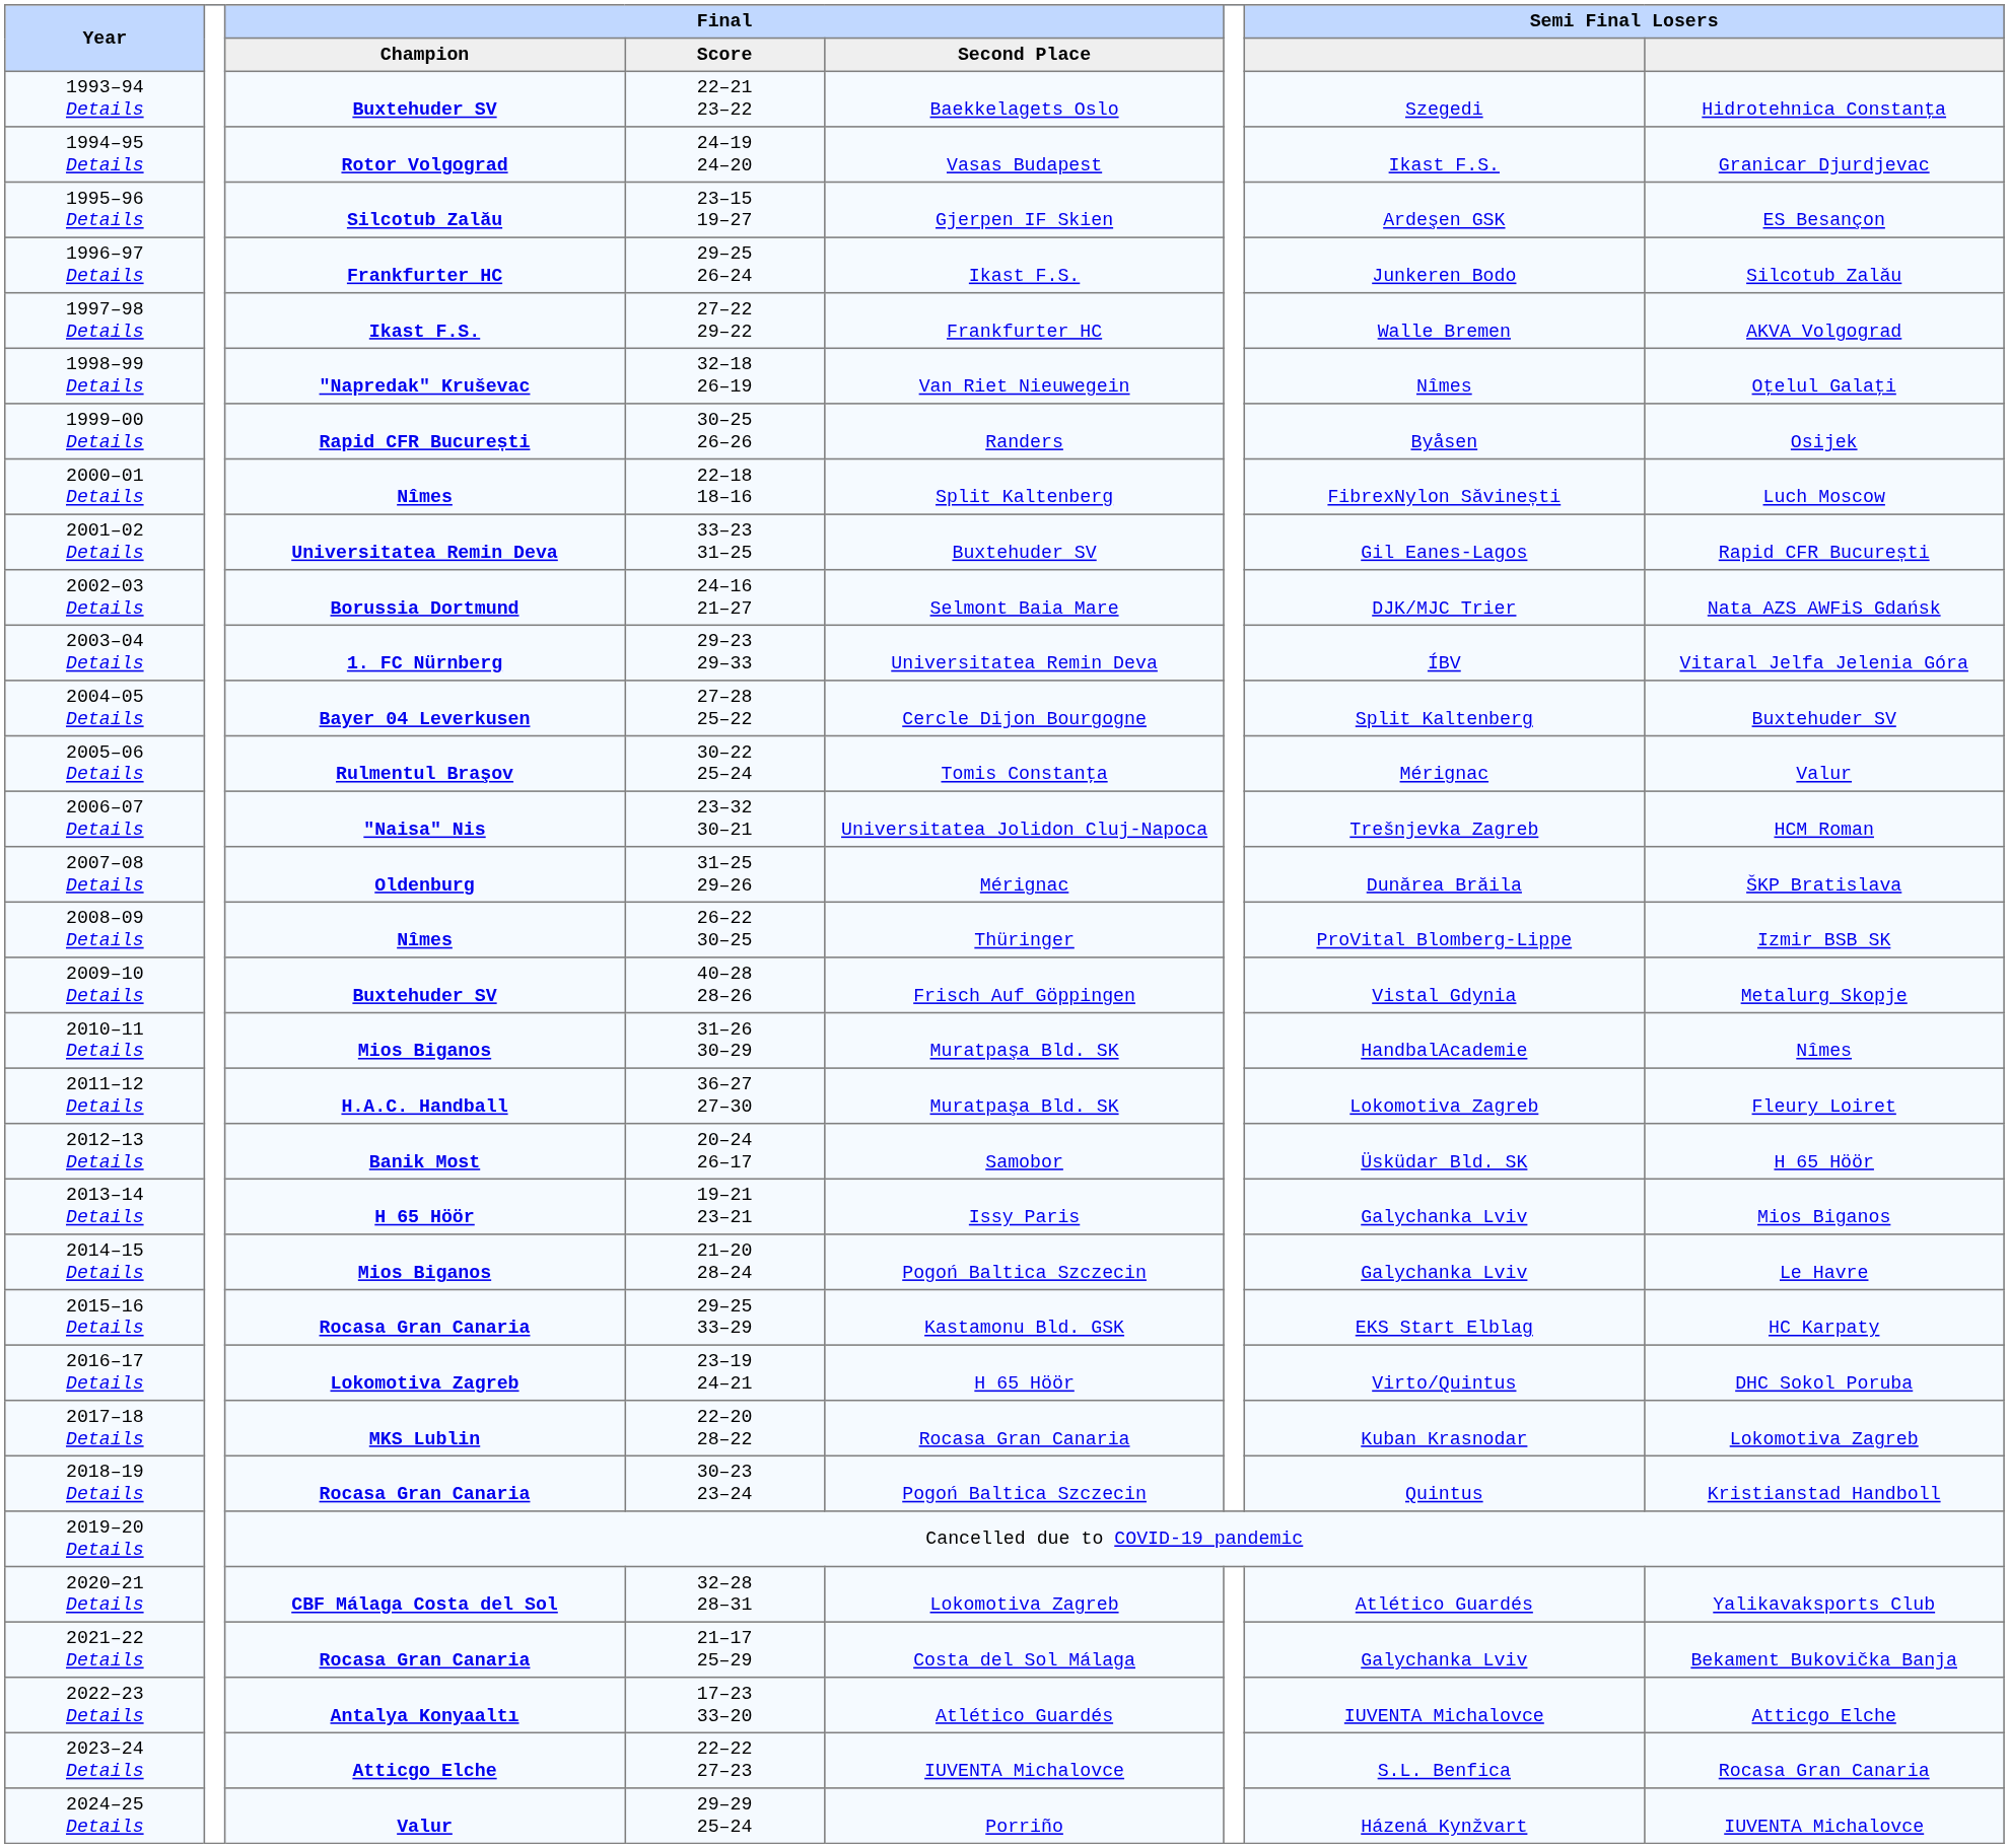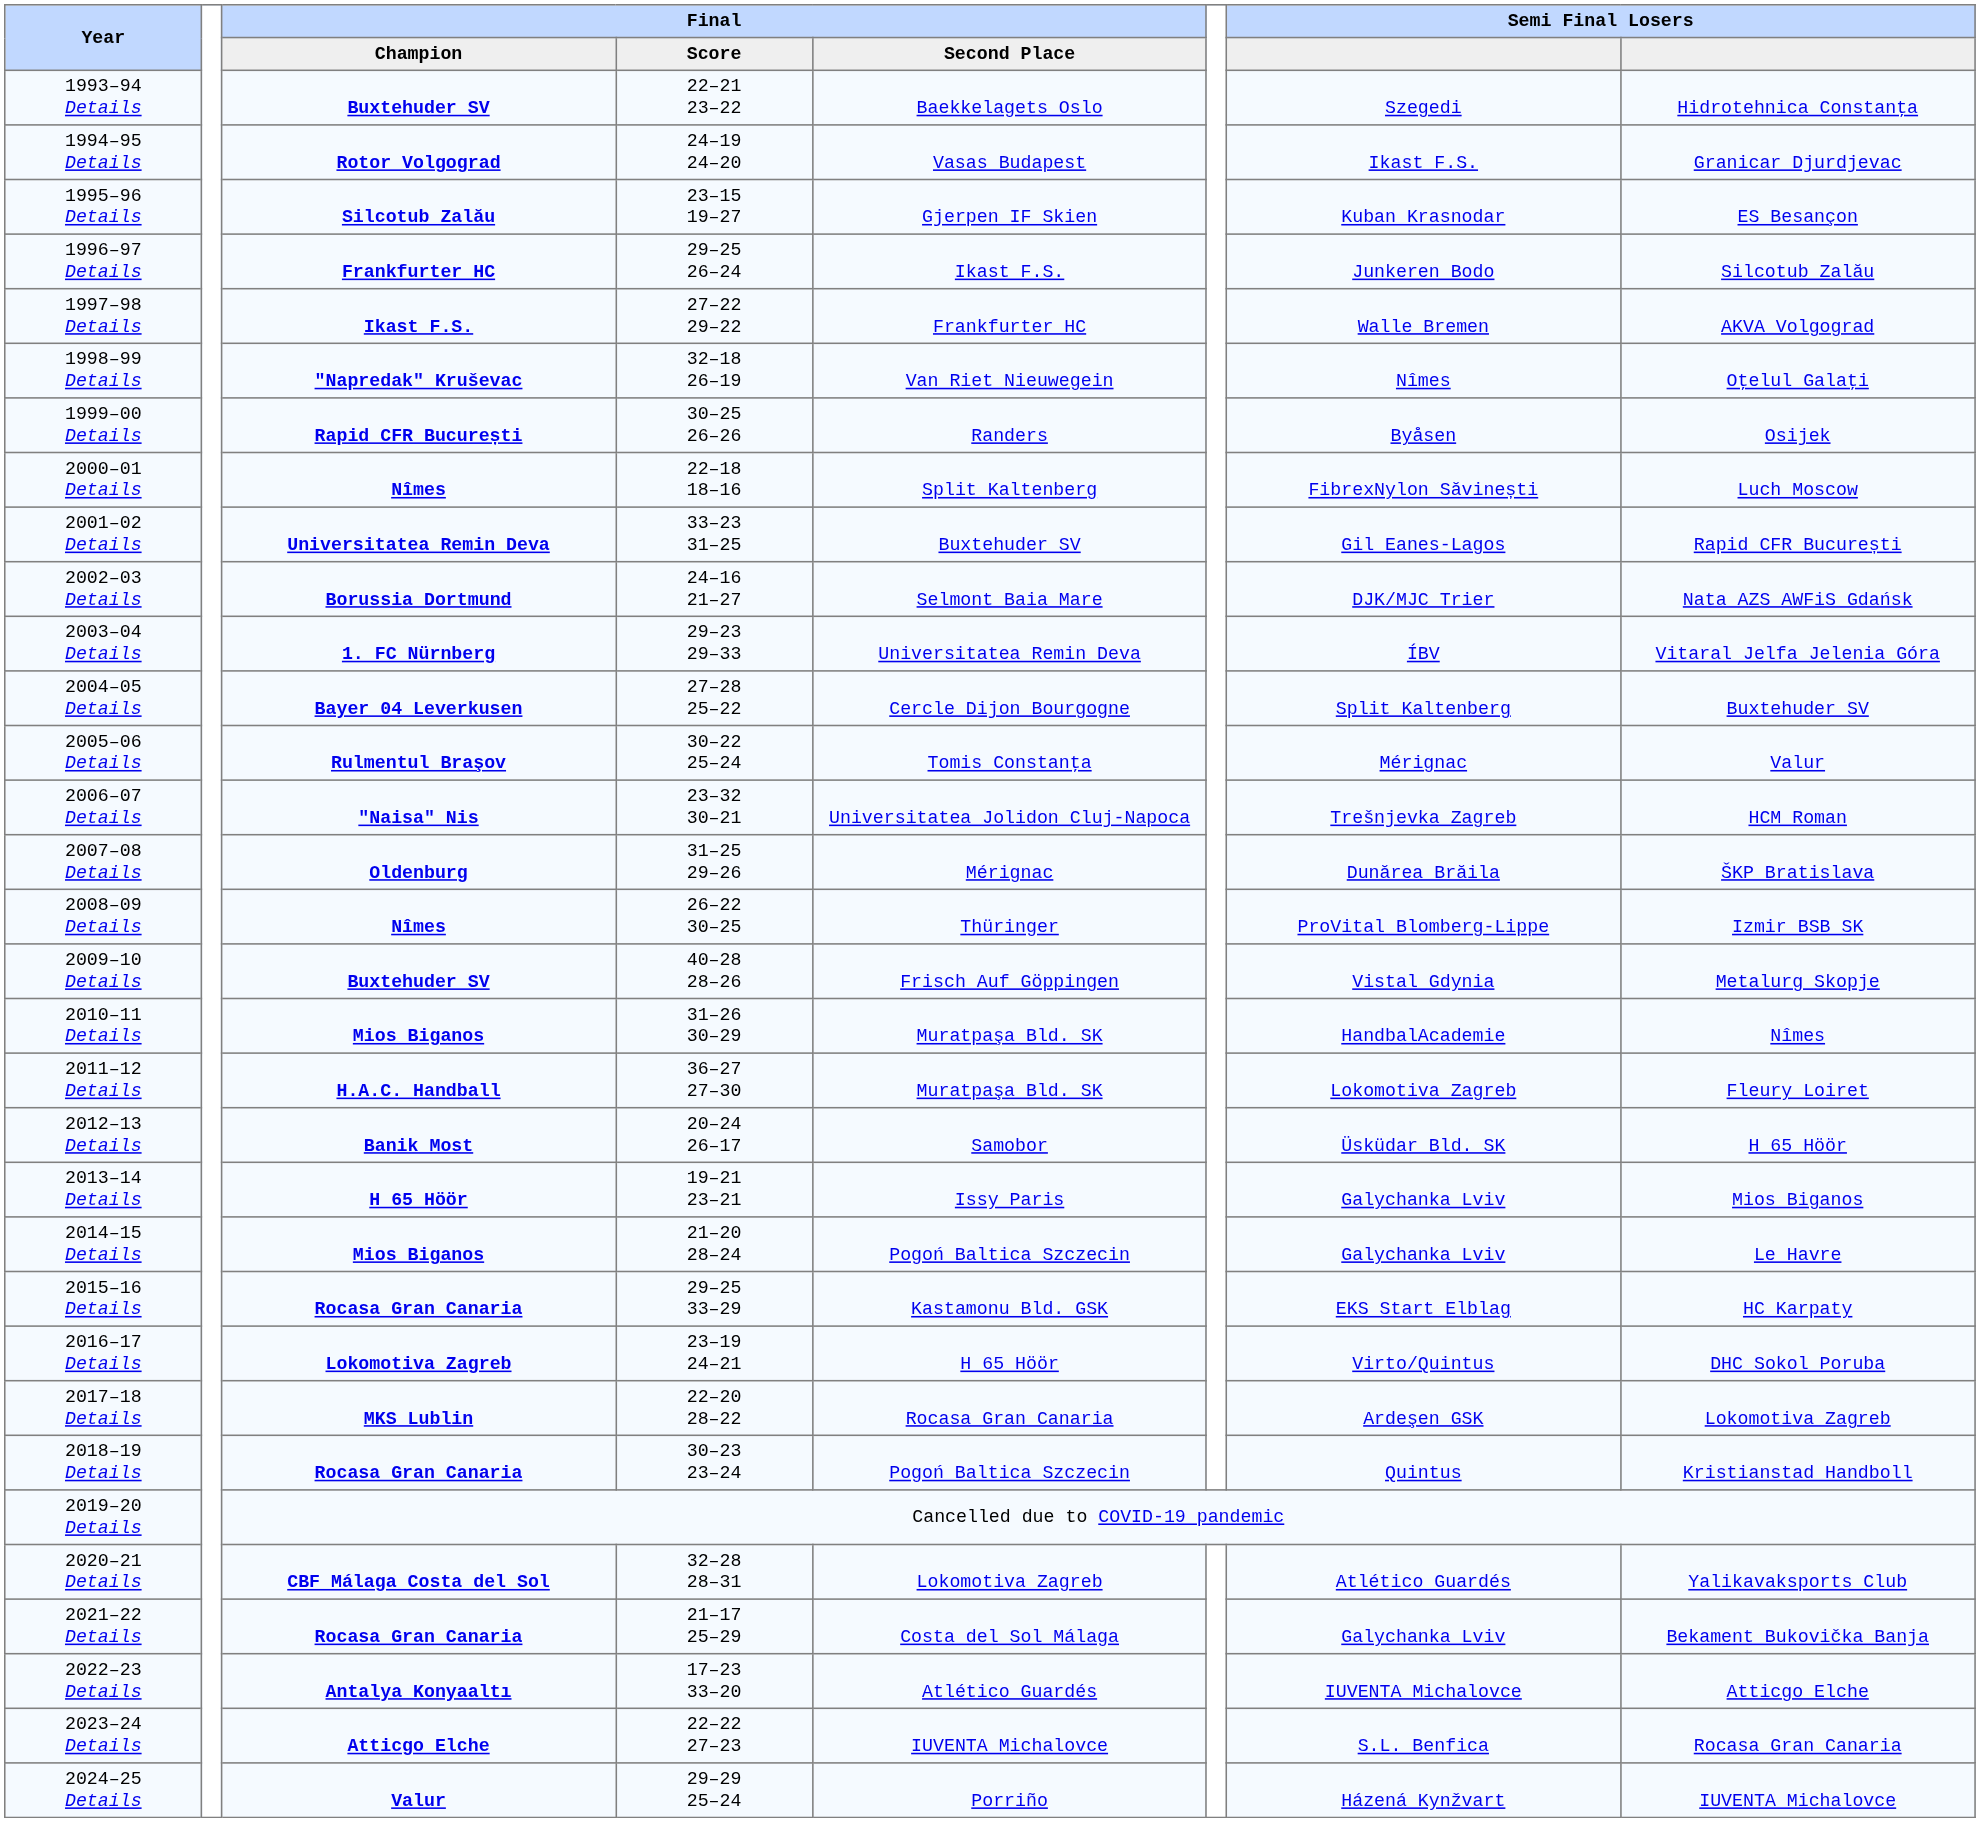1995–96 Details | column 7: Ardeşen GSK -> Kuban Krasnodar
2017–18 Details | column 7: Kuban Krasnodar -> Ardeşen GSK
